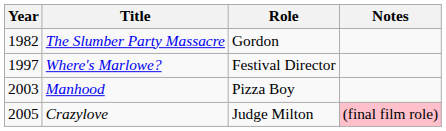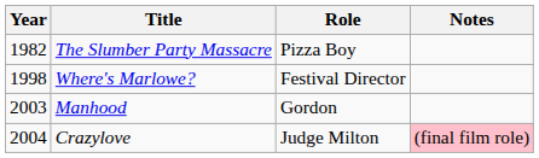The Slumber Party Massacre | Role: Gordon -> Pizza Boy
Where's Marlowe? | Year: 1997 -> 1998
Manhood | Role: Pizza Boy -> Gordon
Crazylove | Year: 2005 -> 2004
